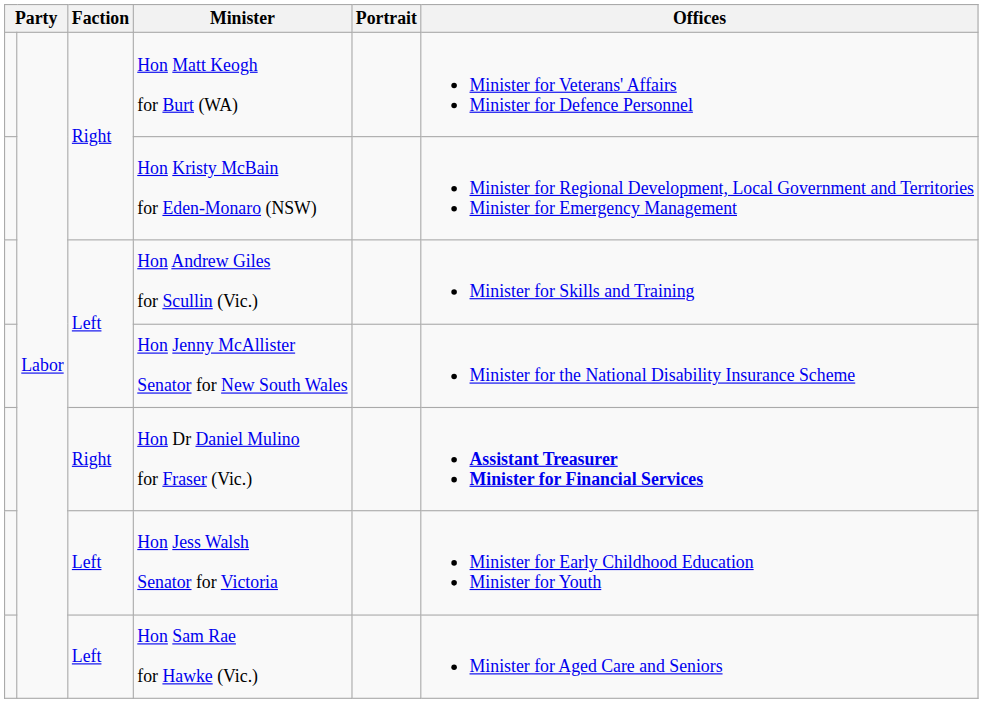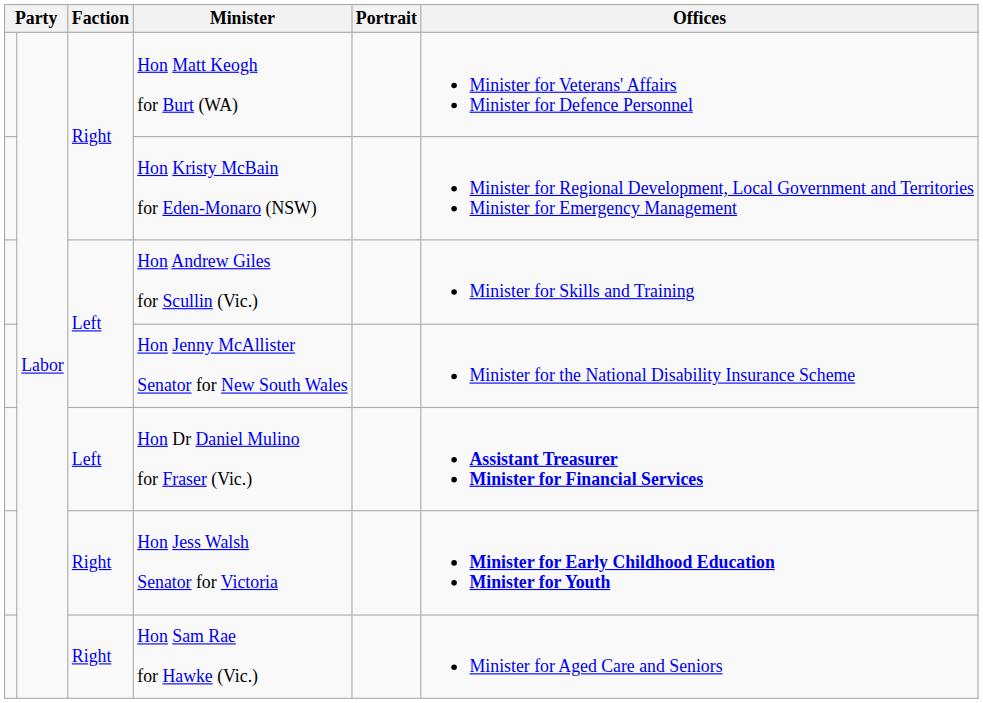Hon Dr Daniel Mulino for Fraser (Vic.) | Faction: Right -> Left
Hon Jess Walsh Senator for Victoria | Faction: Left -> Right
Hon Jess Walsh Senator for Victoria | Offices: normal -> bold
Hon Sam Rae for Hawke (Vic.) | Faction: Left -> Right
